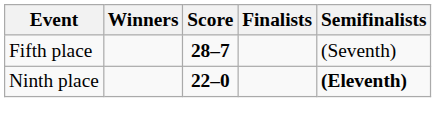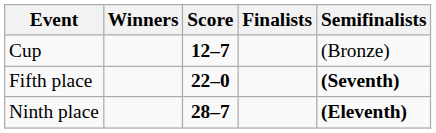+ row: Cup | 12–7 | (Bronze)
Fifth place | Score: 28–7 -> 22–0
Fifth place | Semifinalists: normal -> bold
Ninth place | Score: 22–0 -> 28–7
